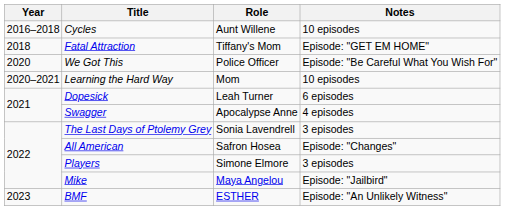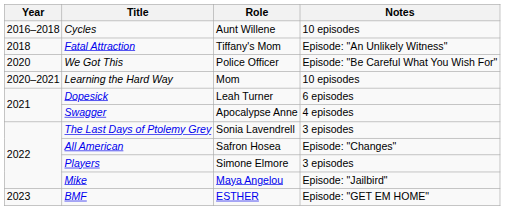Fatal Attraction | Notes: Episode: "GET EM HOME" -> Episode: "An Unlikely Witness"
BMF | Notes: Episode: "An Unlikely Witness" -> Episode: "GET EM HOME"
